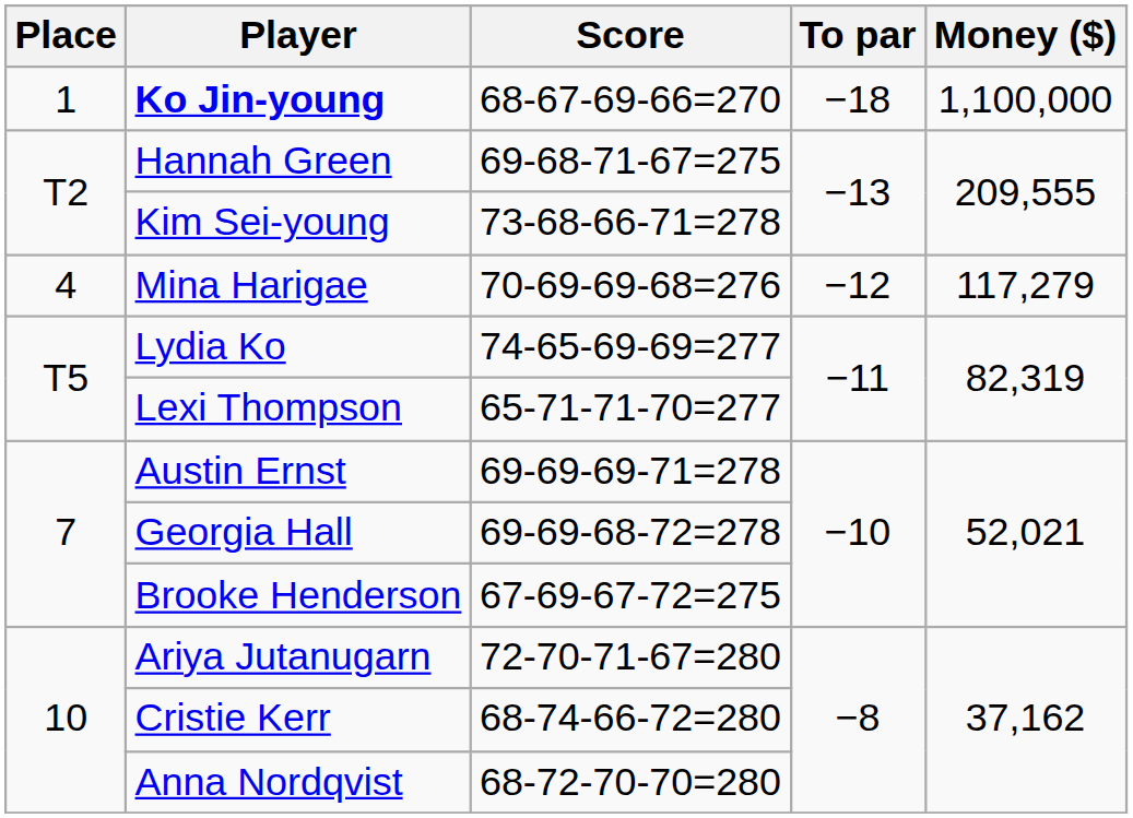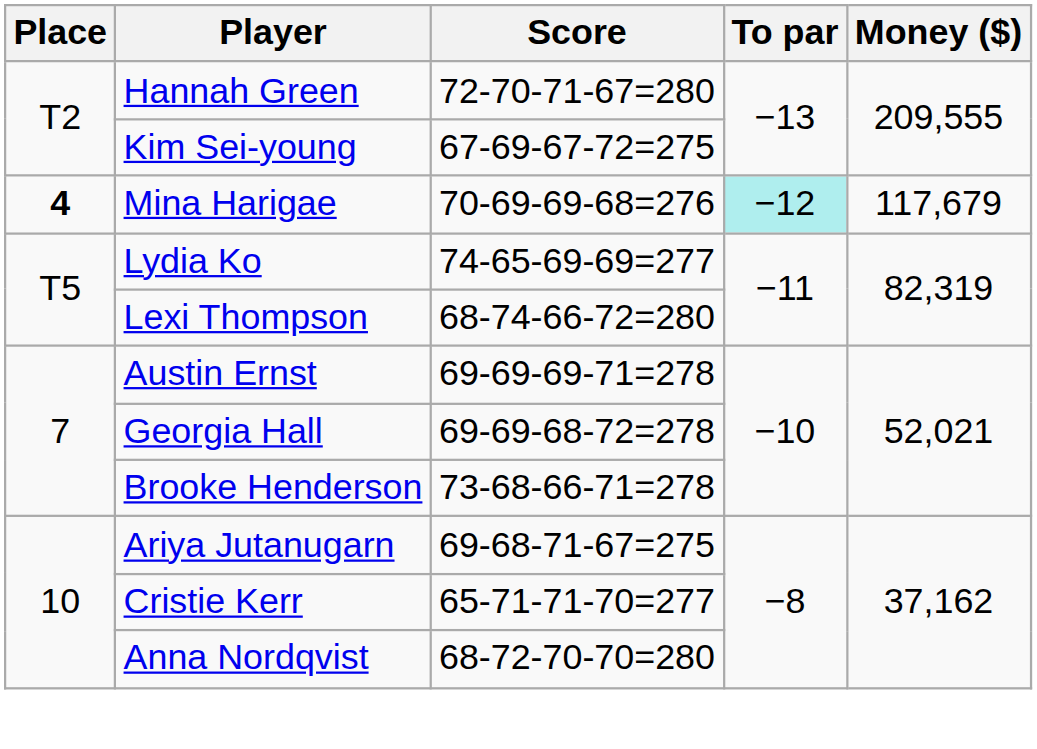- row: 1 | Ko Jin-young | 68-67-69-66=270 | −18 | 1,100,000
Hannah Green | Score: 69-68-71-67=275 -> 72-70-71-67=280
Kim Sei-young | Score: 73-68-66-71=278 -> 67-69-67-72=275
Mina Harigae | Place: normal -> bold
Mina Harigae | To par: no background -> paleturquoise background
Mina Harigae | Money ($): 117,279 -> 117,679
Lexi Thompson | Score: 65-71-71-70=277 -> 68-74-66-72=280
Brooke Henderson | Score: 67-69-67-72=275 -> 73-68-66-71=278
Ariya Jutanugarn | Score: 72-70-71-67=280 -> 69-68-71-67=275
Cristie Kerr | Score: 68-74-66-72=280 -> 65-71-71-70=277
